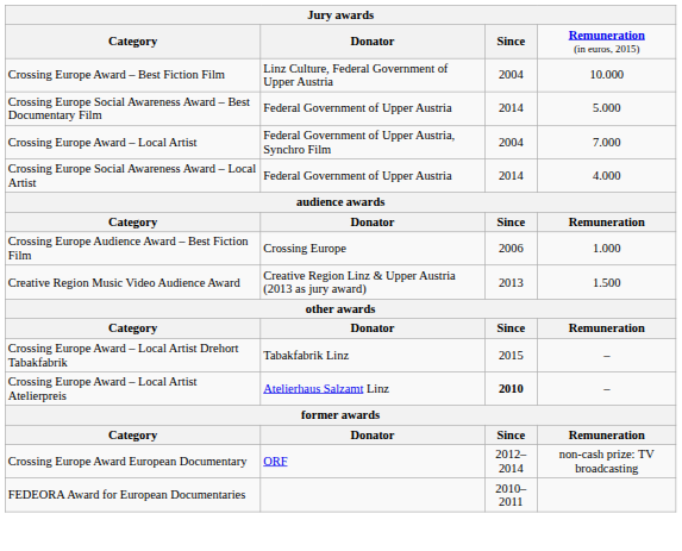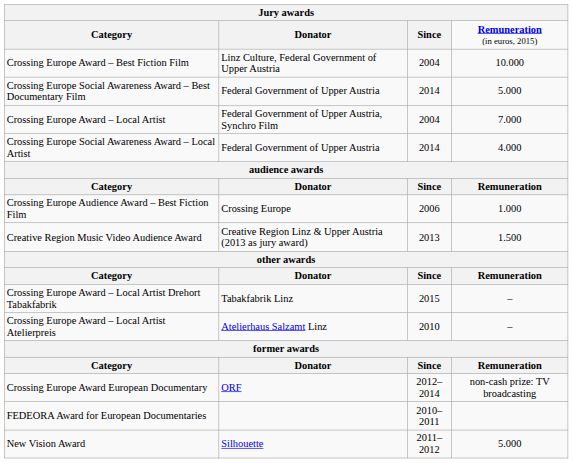Crossing Europe Award – Local Artist Atelierpreis | column 3: bold -> normal
+ row: New Vision Award | Silhouette | 2011–2012 | 5.000
